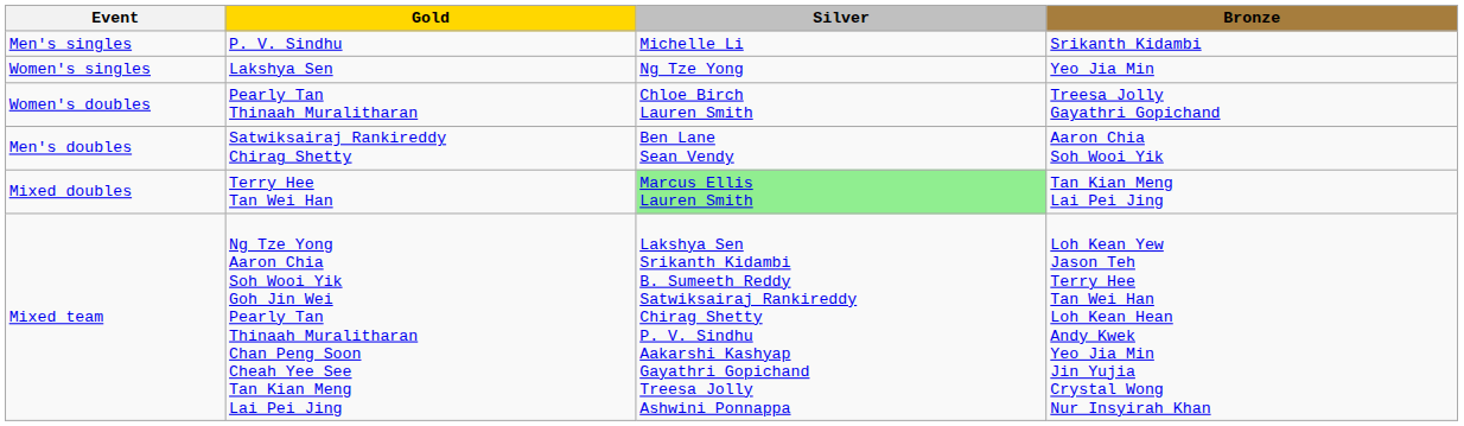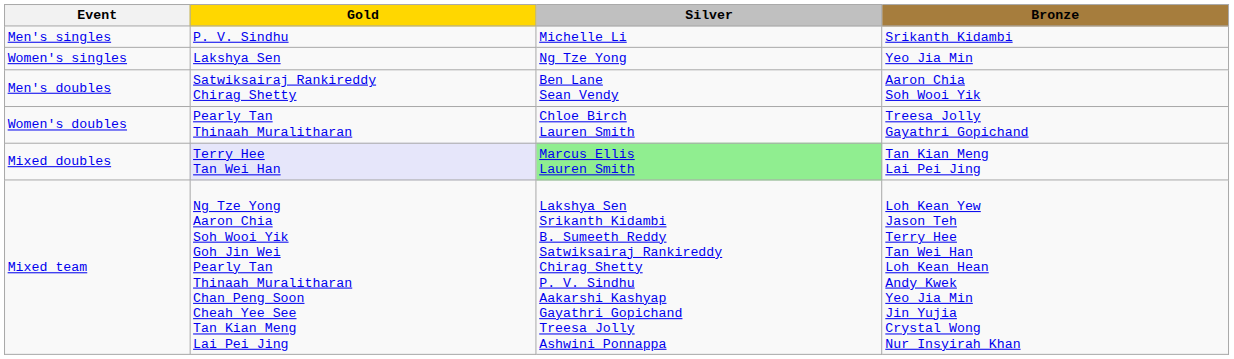rows swapped: Men's doubles <-> Women's doubles
Mixed doubles | Gold: no background -> lavender background
